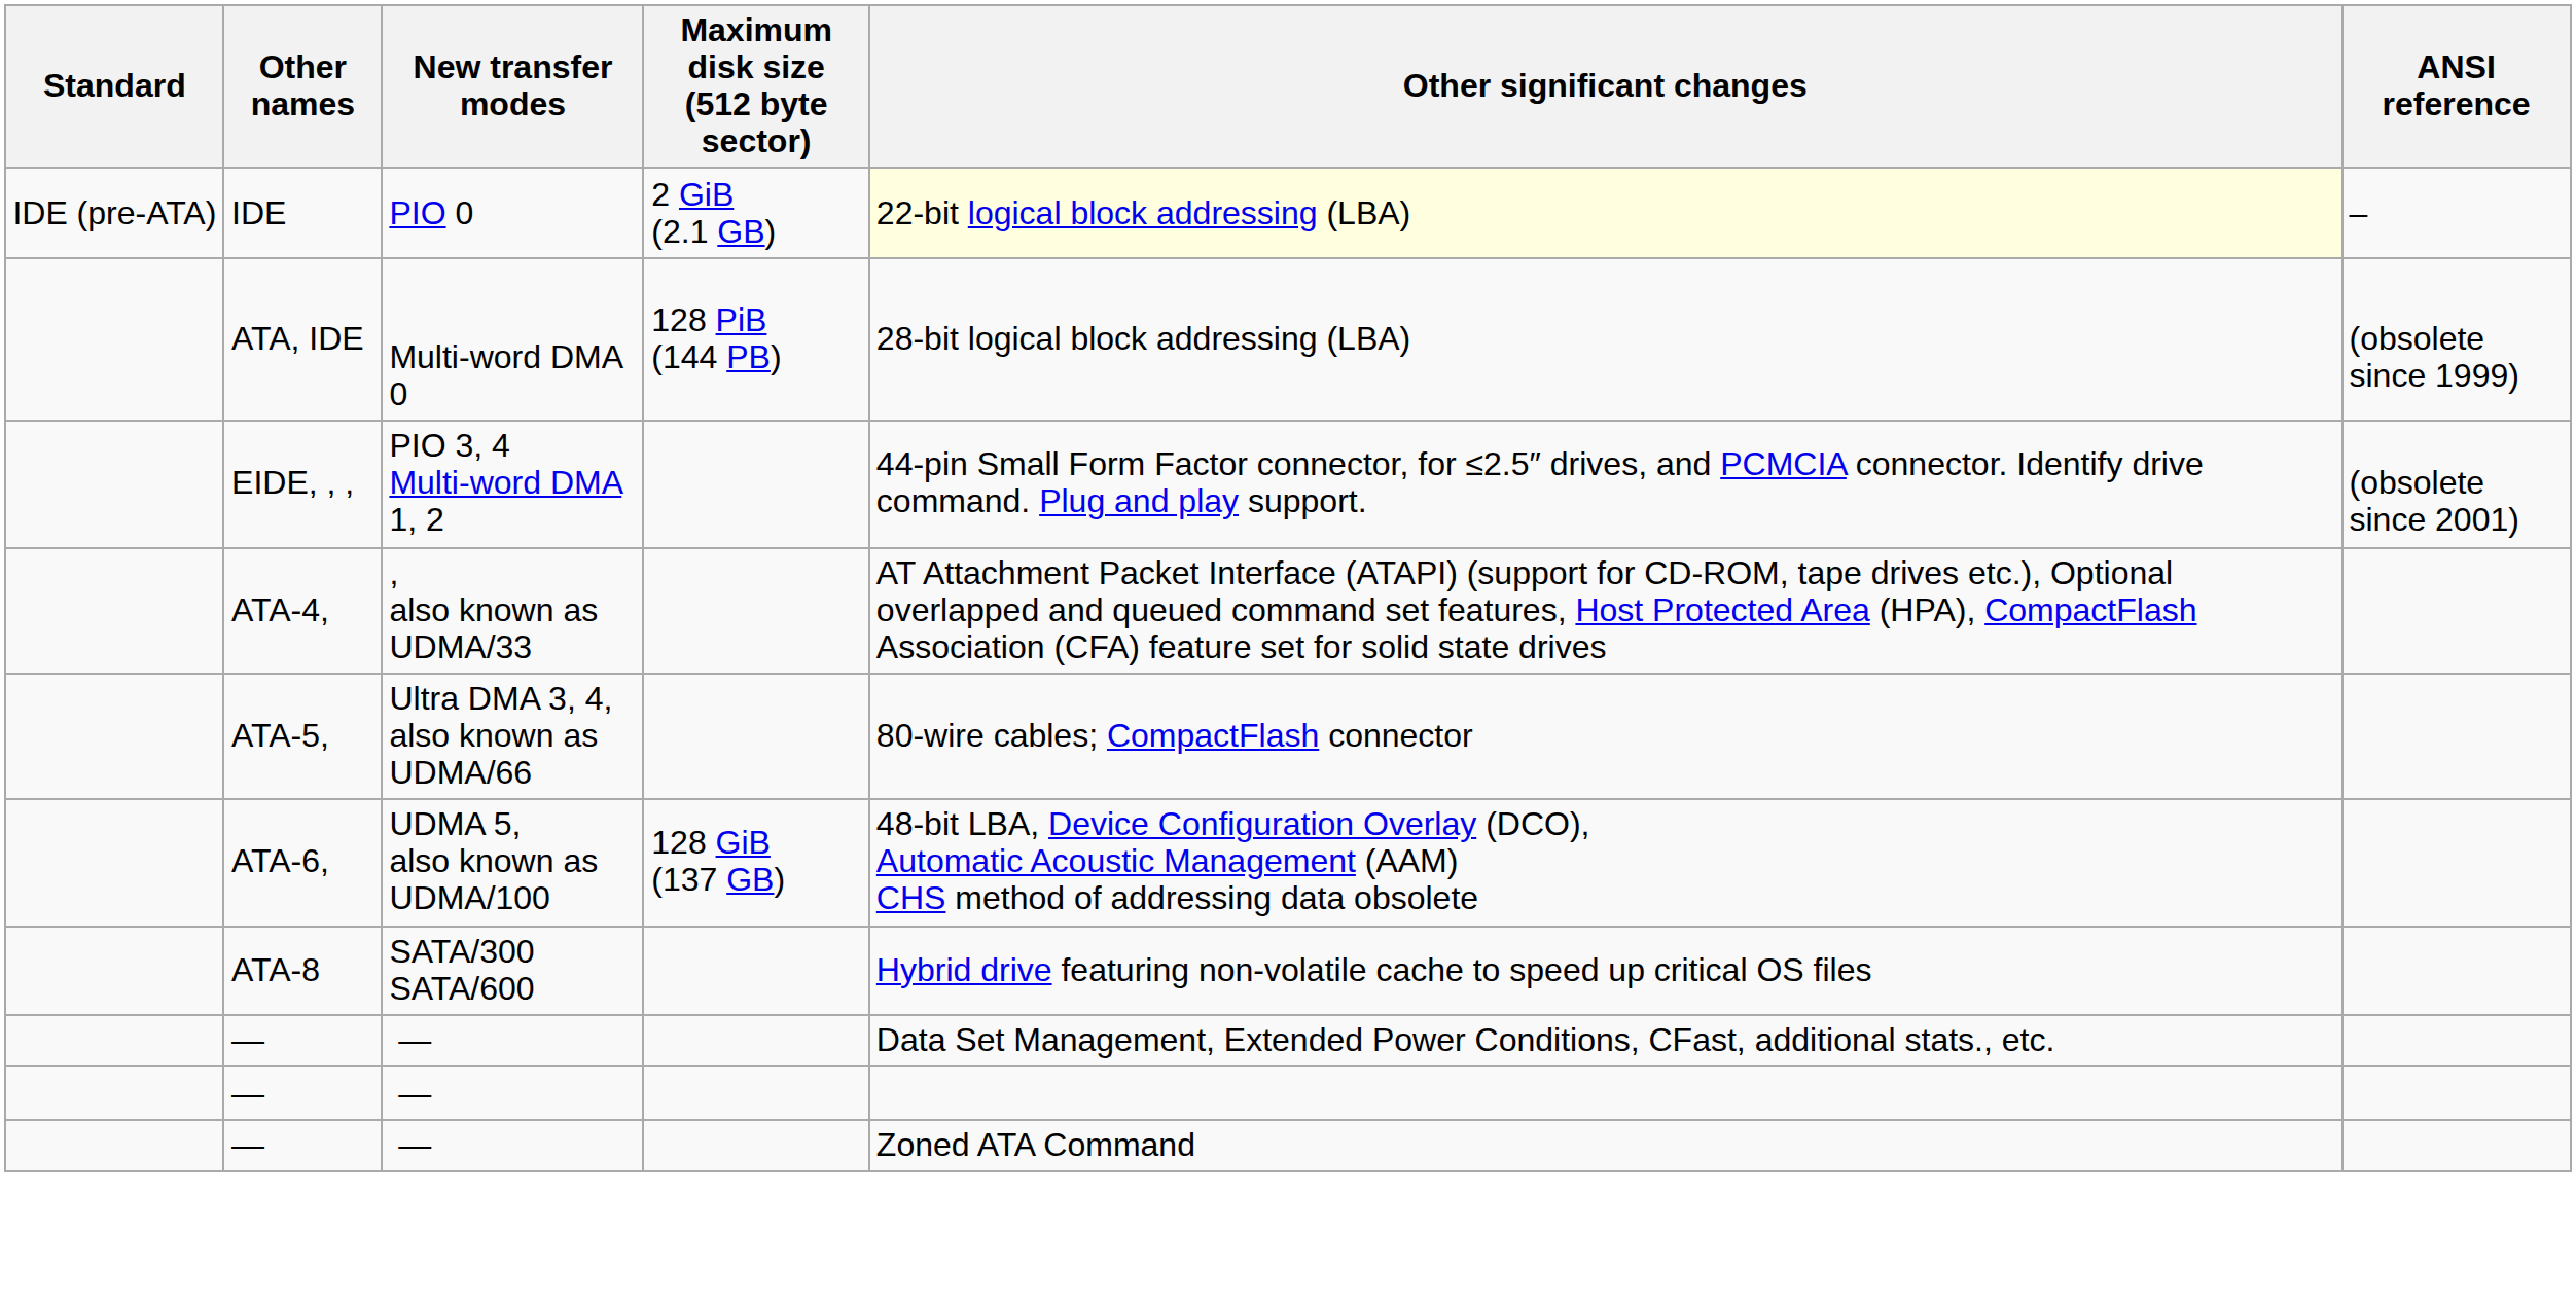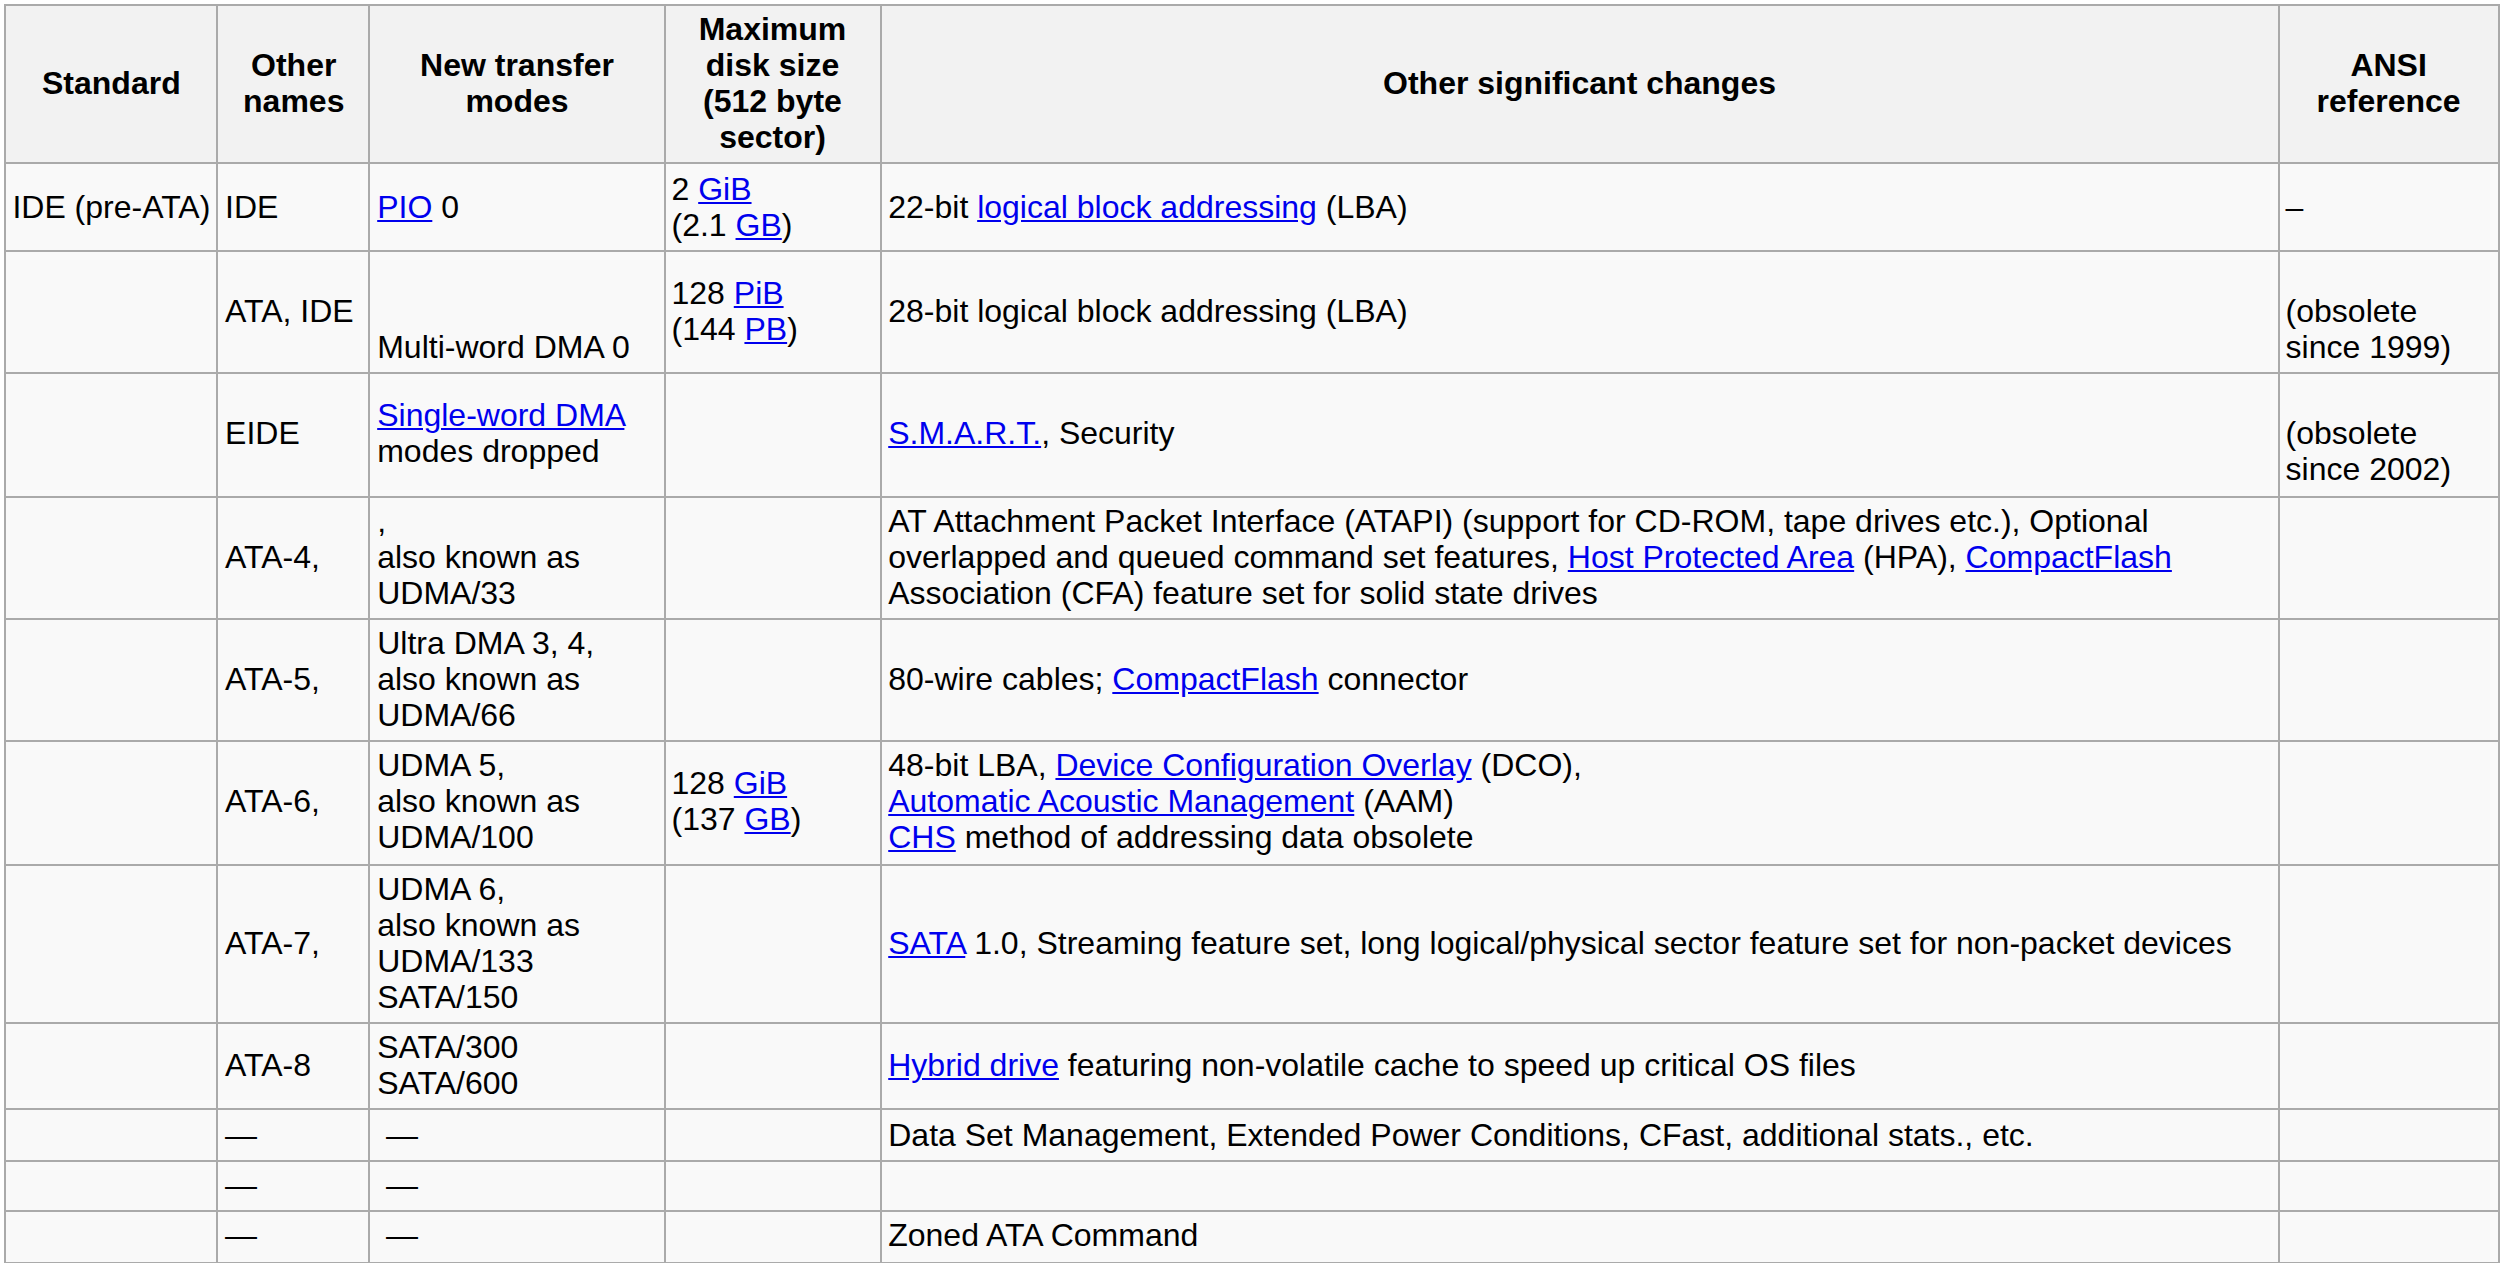IDE | Other significant changes: lightyellow background -> no background
- row: EIDE, , , | PIO 3, 4 Multi-word DMA 1, 2 | 44-pin Small Form Factor connector, for ≤2.5″ drives, and PCMCIA connector. Identify drive command. Plug and play support. | (obsolete since 2001)
+ row: EIDE | Single-word DMA modes dropped | S.M.A.R.T., Security | (obsolete since 2002)
+ row: ATA-7, | UDMA 6, also known as UDMA/133 SATA/150 | SATA 1.0, Streaming feature set, long logical/physical sector feature set for non-packet devices
